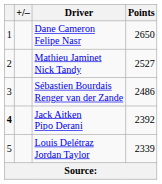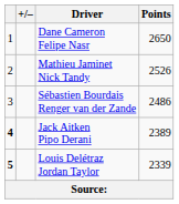Mathieu Jaminet Nick Tandy | Points: 2527 -> 2526
Jack Aitken Pipo Derani | Points: 2392 -> 2389
Louis Delétraz Jordan Taylor | column 1: normal -> bold
